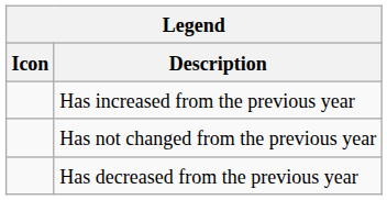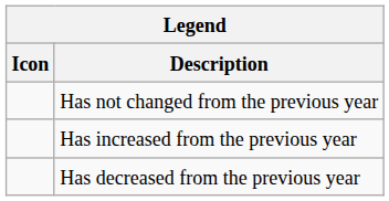rows swapped: Has not changed from the previous year <-> Has increased from the previous year
